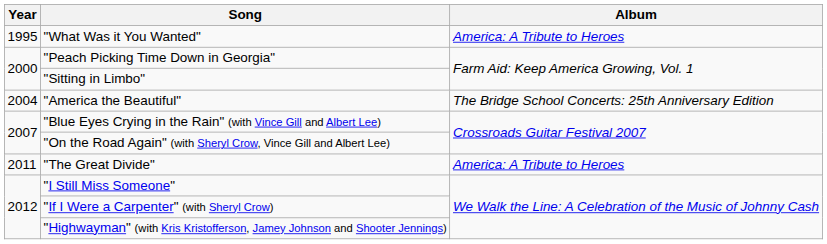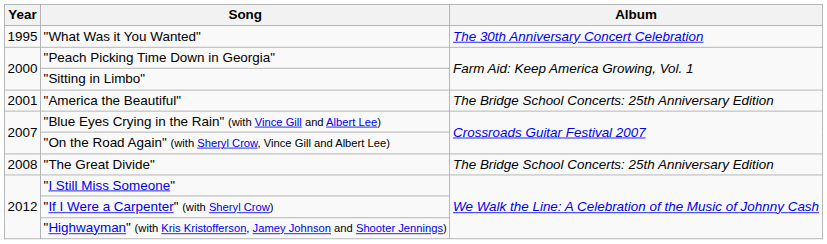"What Was it You Wanted" | Album: America: A Tribute to Heroes -> The 30th Anniversary Concert Celebration
"America the Beautiful" | Year: 2004 -> 2001
"The Great Divide" | Year: 2011 -> 2008
"The Great Divide" | Album: America: A Tribute to Heroes -> The Bridge School Concerts: 25th Anniversary Edition
